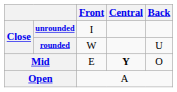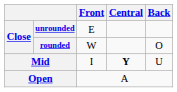unrounded | Front: I -> E
rounded | Back: U -> O
Mid | Front: E -> I
Mid | Back: O -> U
